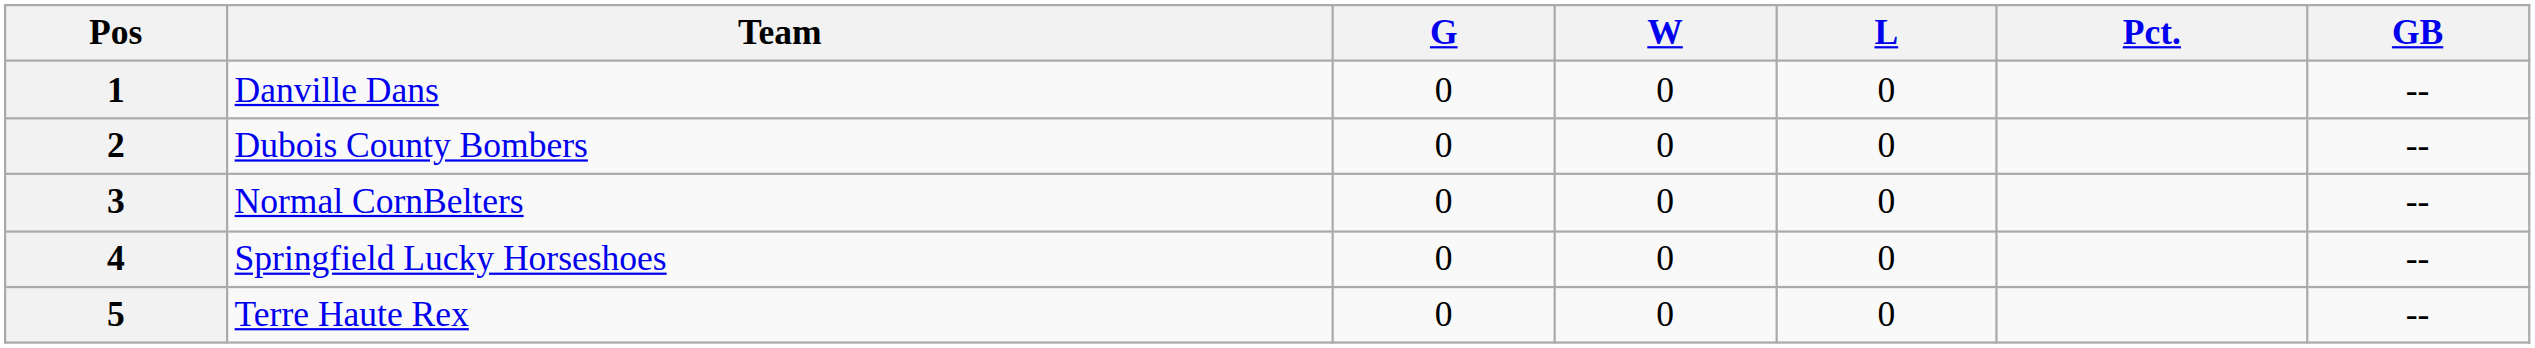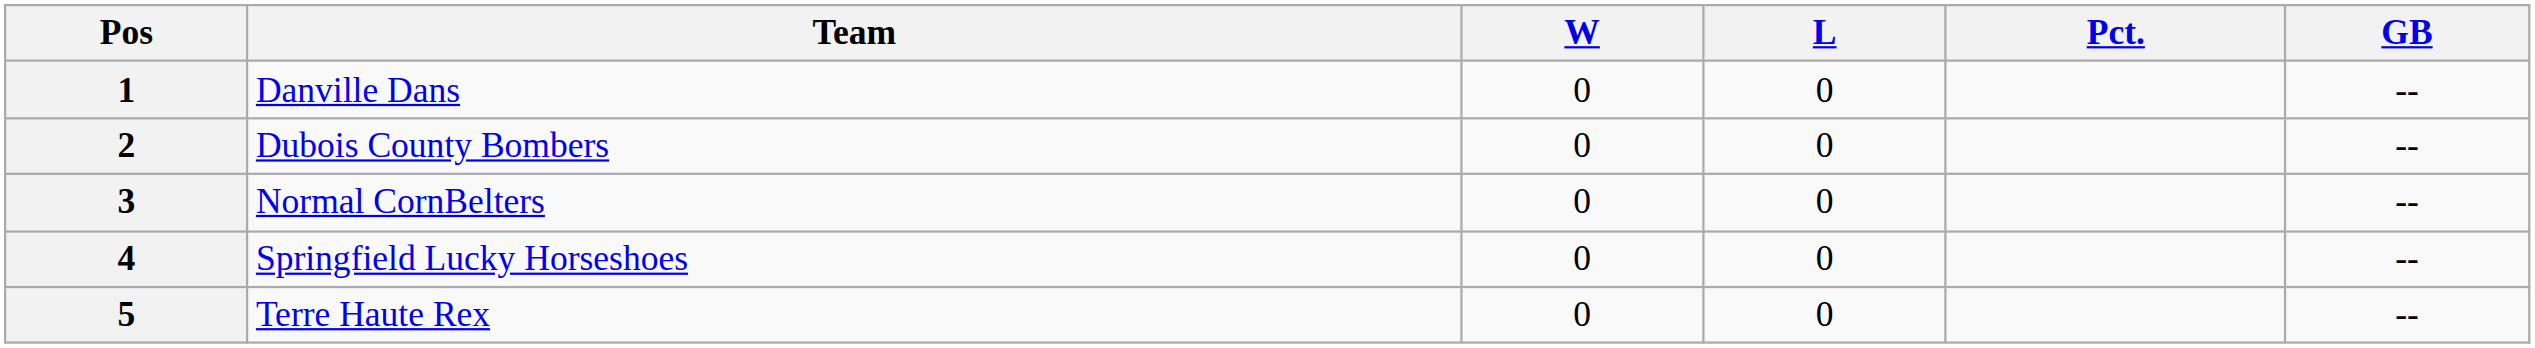- column: G | 0 | 0 | 0 | 0 | 0
